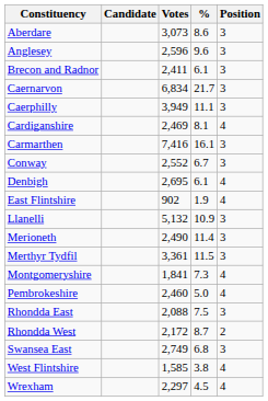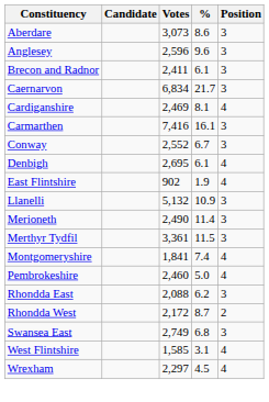- row: Caerphilly | 3,949 | 11.1 | 3
Montgomeryshire | %: 7.3 -> 7.4
Rhondda East | %: 7.5 -> 6.2
West Flintshire | %: 3.8 -> 3.1
